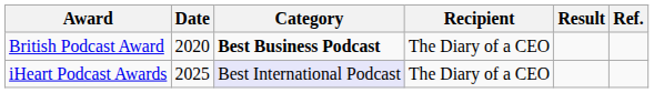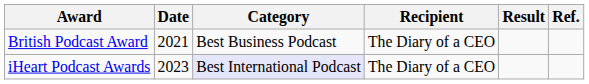British Podcast Award | Date: 2020 -> 2021
British Podcast Award | Category: bold -> normal
iHeart Podcast Awards | Date: 2025 -> 2023
